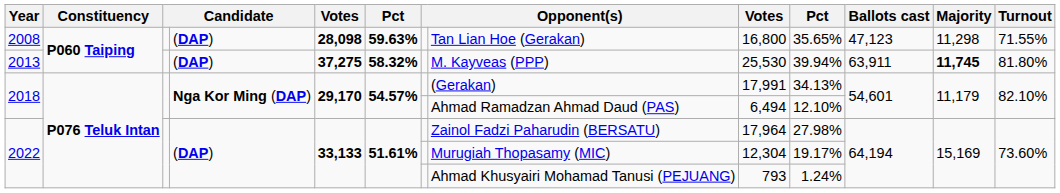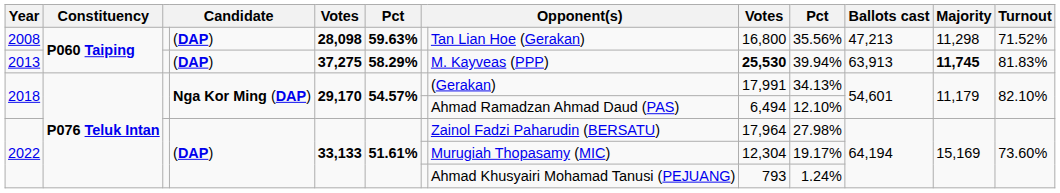2008 | column 10: 35.65% -> 35.56%
2008 | Ballots cast: 47,123 -> 47,213
2008 | Turnout: 71.55% -> 71.52%
2013 | column 6: 58.32% -> 58.29%
2013 | column 9: normal -> bold
2013 | Ballots cast: 63,911 -> 63,913
2013 | Turnout: 81.80% -> 81.83%
